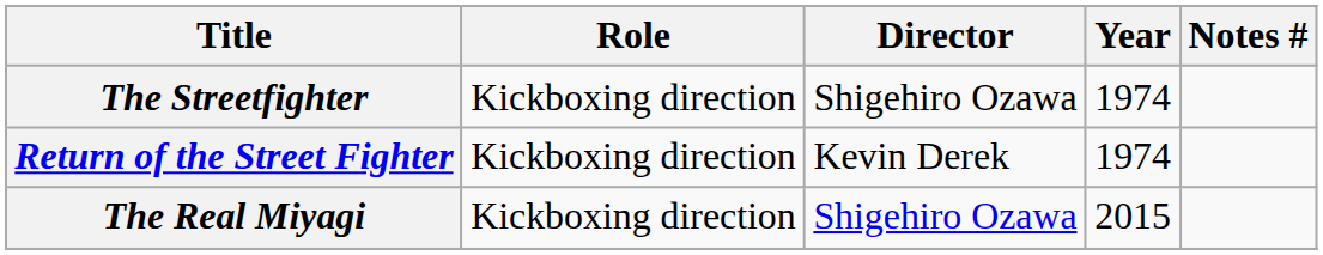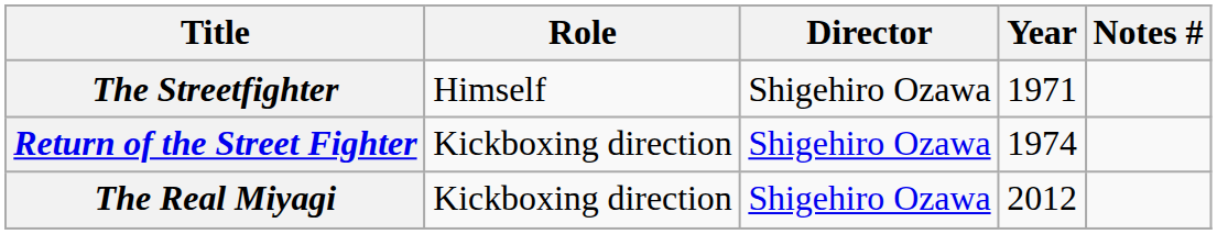The Streetfighter | Role: Kickboxing direction -> Himself
The Streetfighter | Year: 1974 -> 1971
Return of the Street Fighter | Director: Kevin Derek -> Shigehiro Ozawa
The Real Miyagi | Year: 2015 -> 2012
